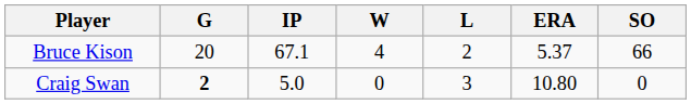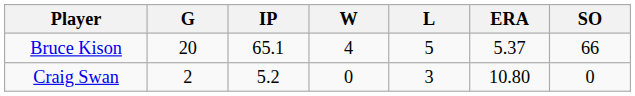Bruce Kison | IP: 67.1 -> 65.1
Bruce Kison | L: 2 -> 5
Craig Swan | G: bold -> normal
Craig Swan | IP: 5.0 -> 5.2
